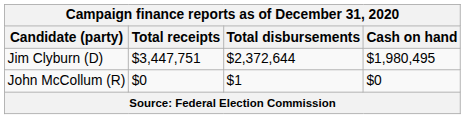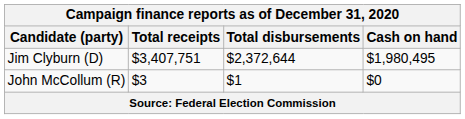Jim Clyburn (D) | Total receipts: $3,447,751 -> $3,407,751
John McCollum (R) | Total receipts: $0 -> $3
